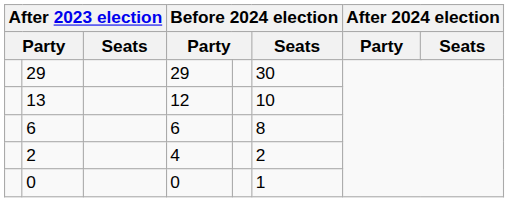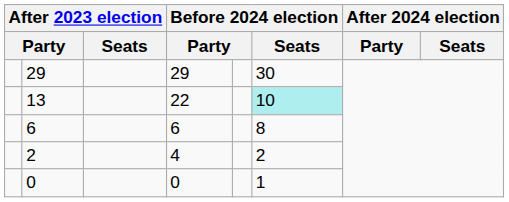13 | column 4: 12 -> 22
13 | Before 2024 election / Seats: no background -> paleturquoise background
